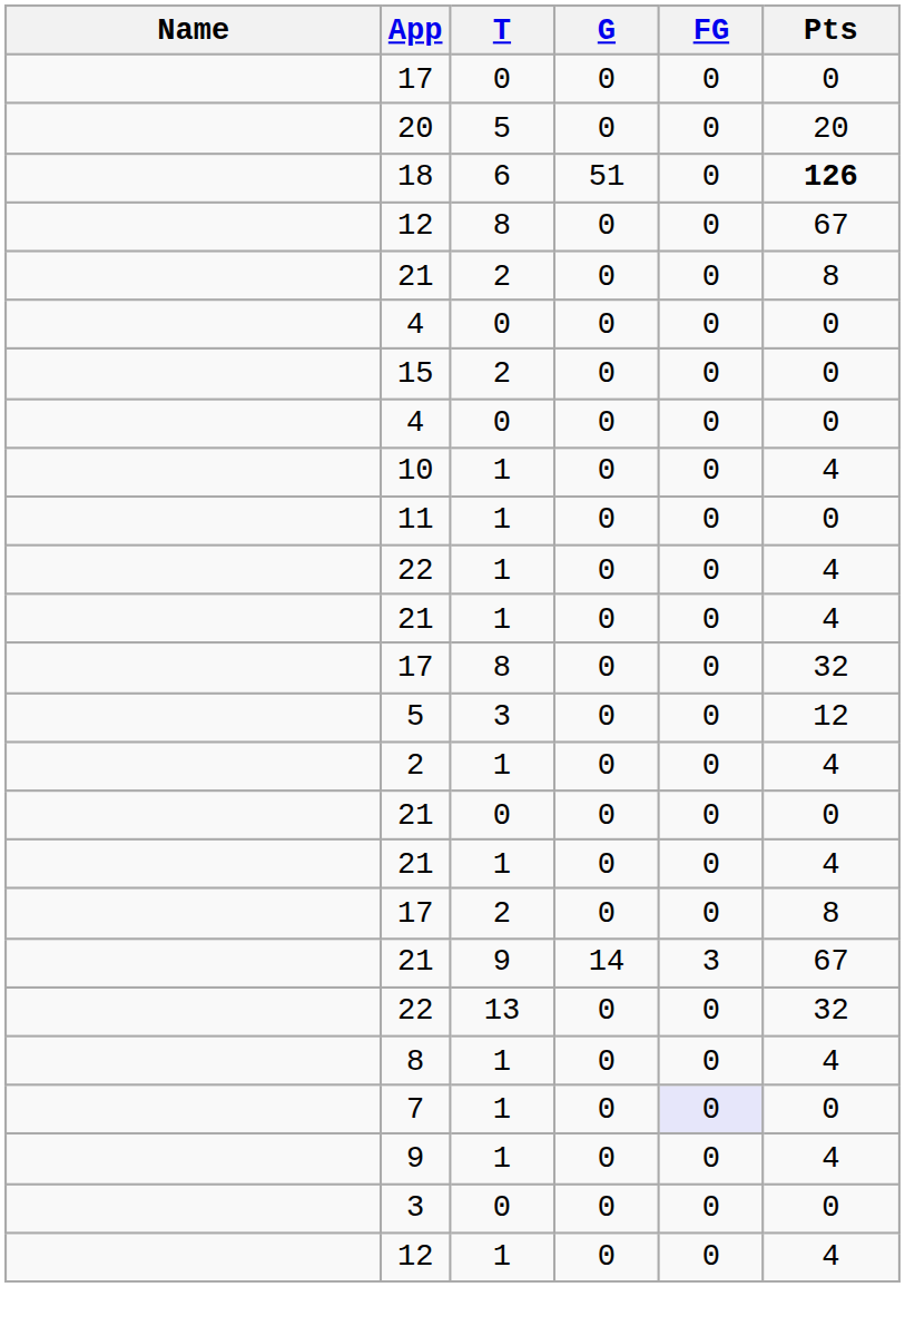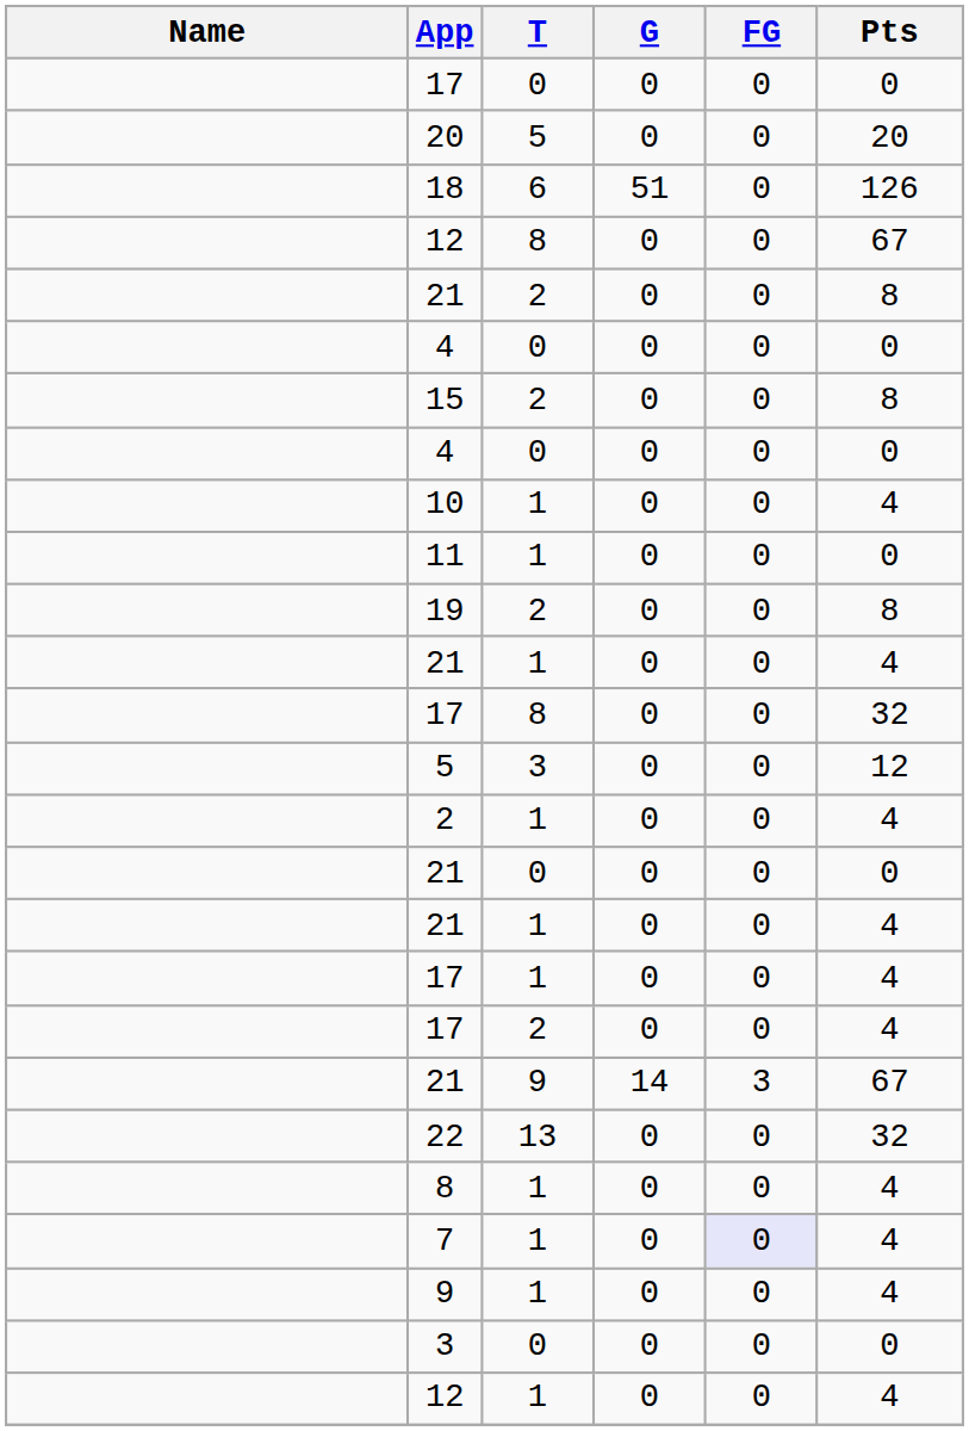18 | Pts: bold -> normal
15 | Pts: 0 -> 8
+ row: 19 | 2 | 0 | 0 | 8
- row: 22 | 1 | 0 | 0 | 4
+ row: 17 | 1 | 0 | 0 | 4
17 / 2 | Pts: 8 -> 4
7 | Pts: 0 -> 4
